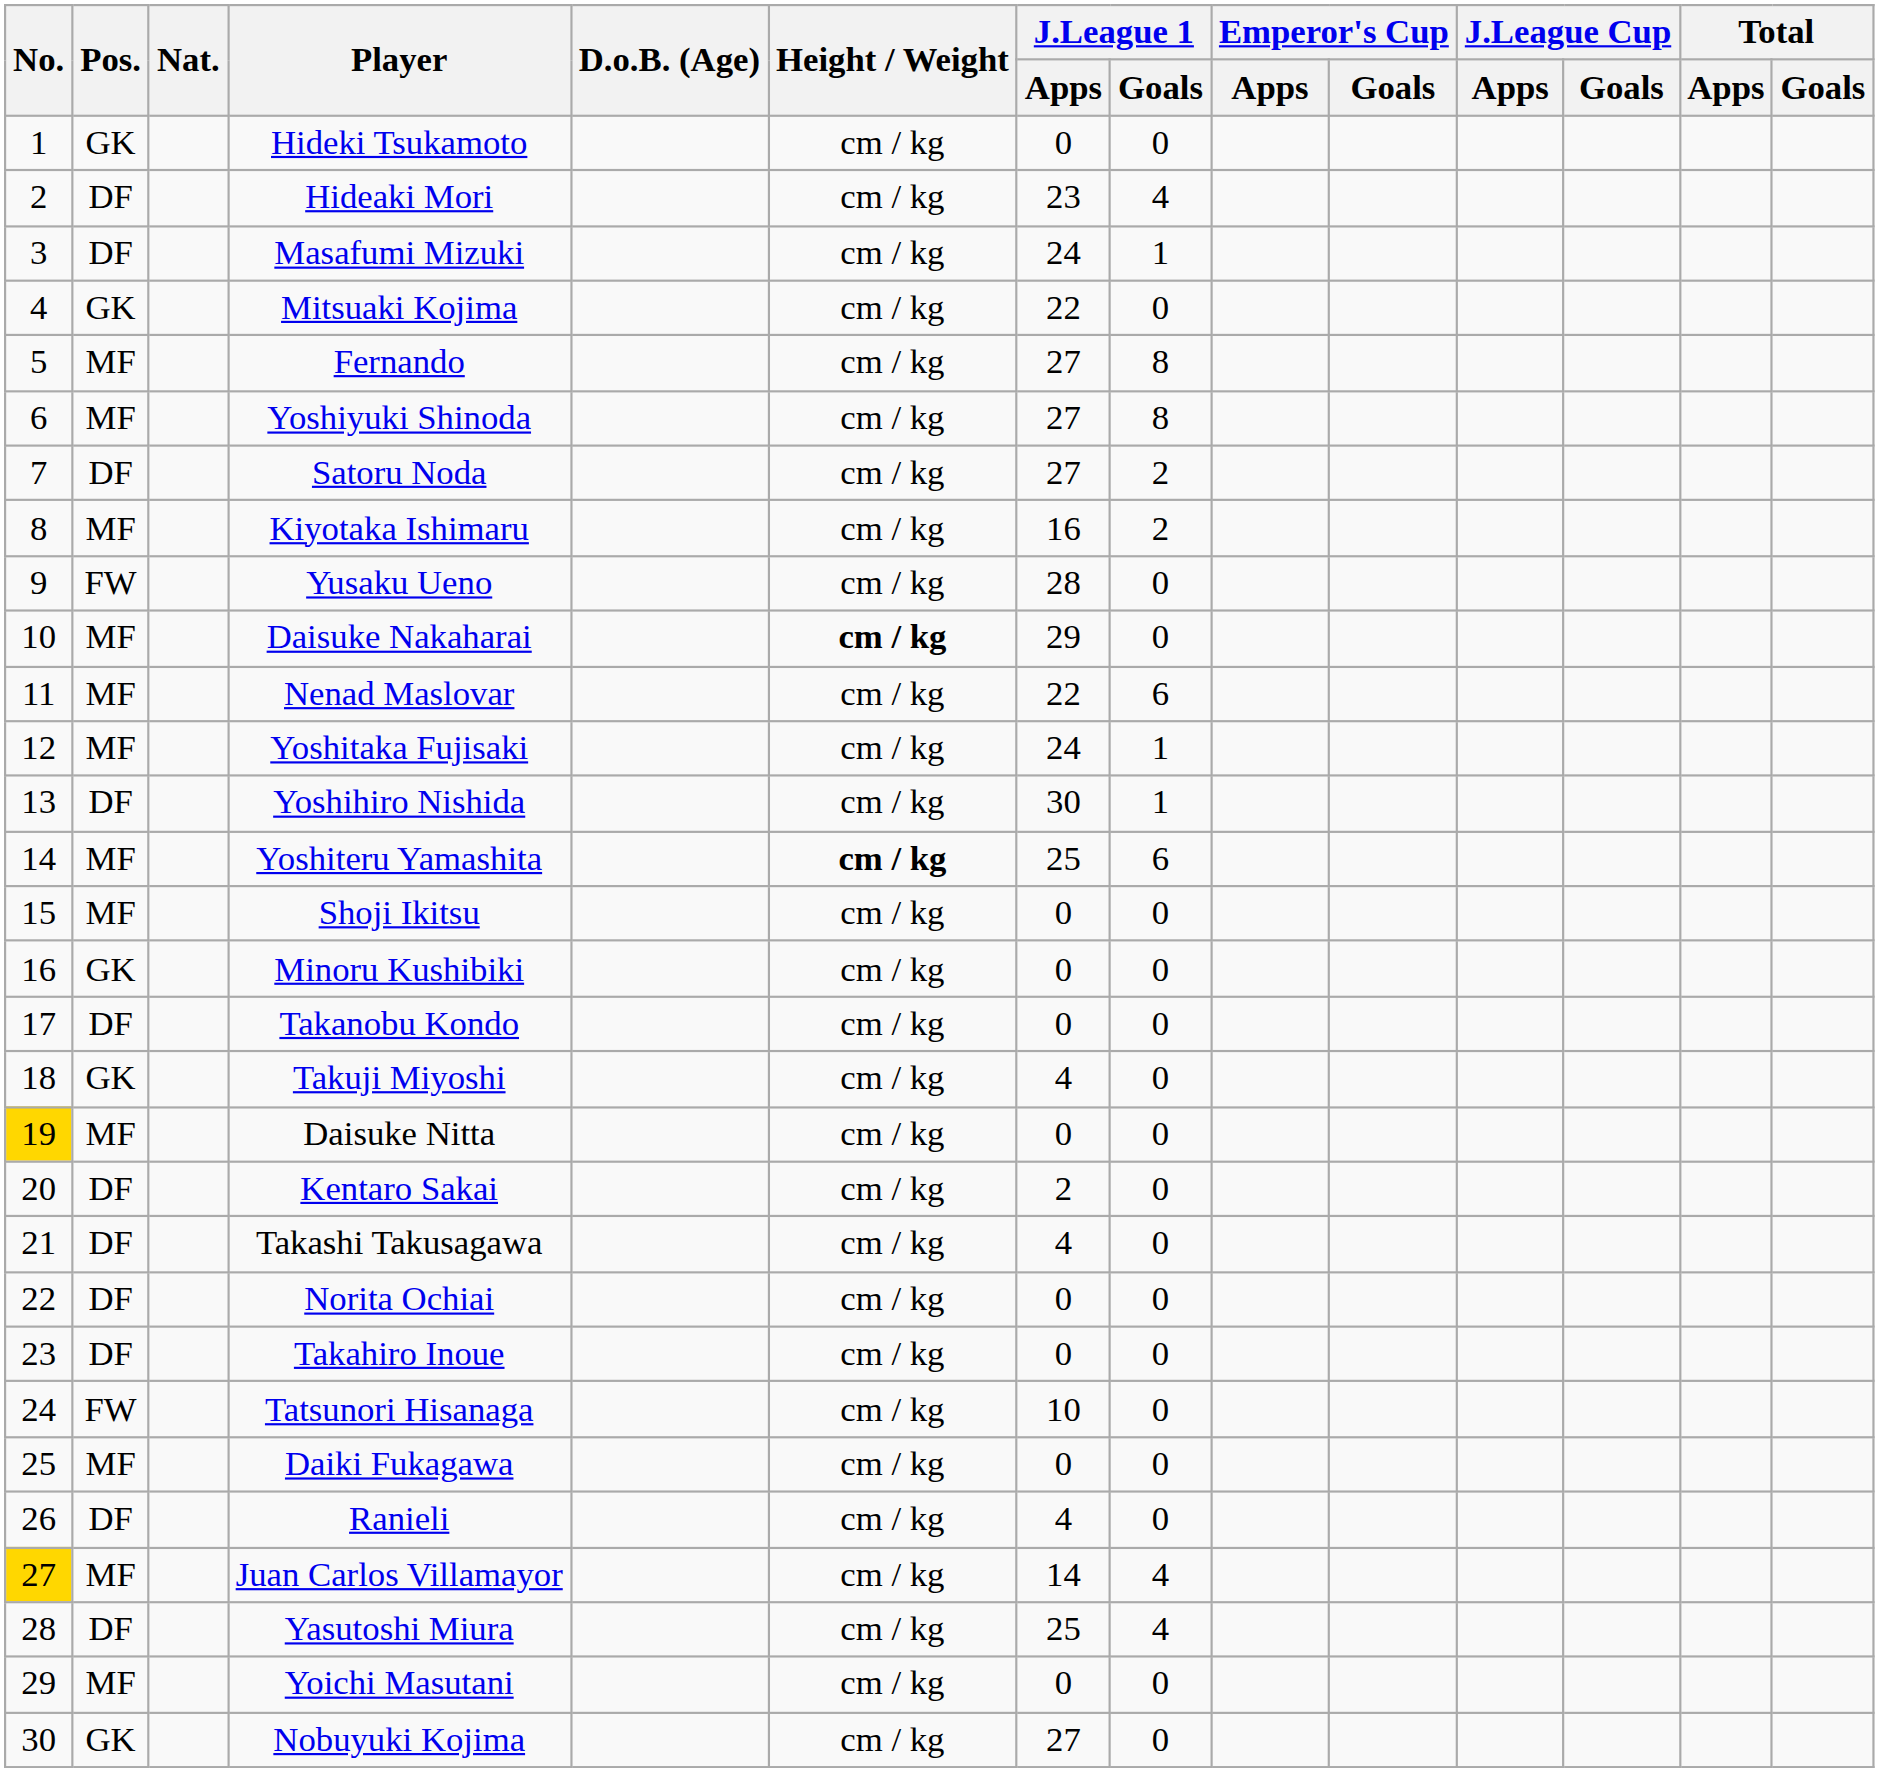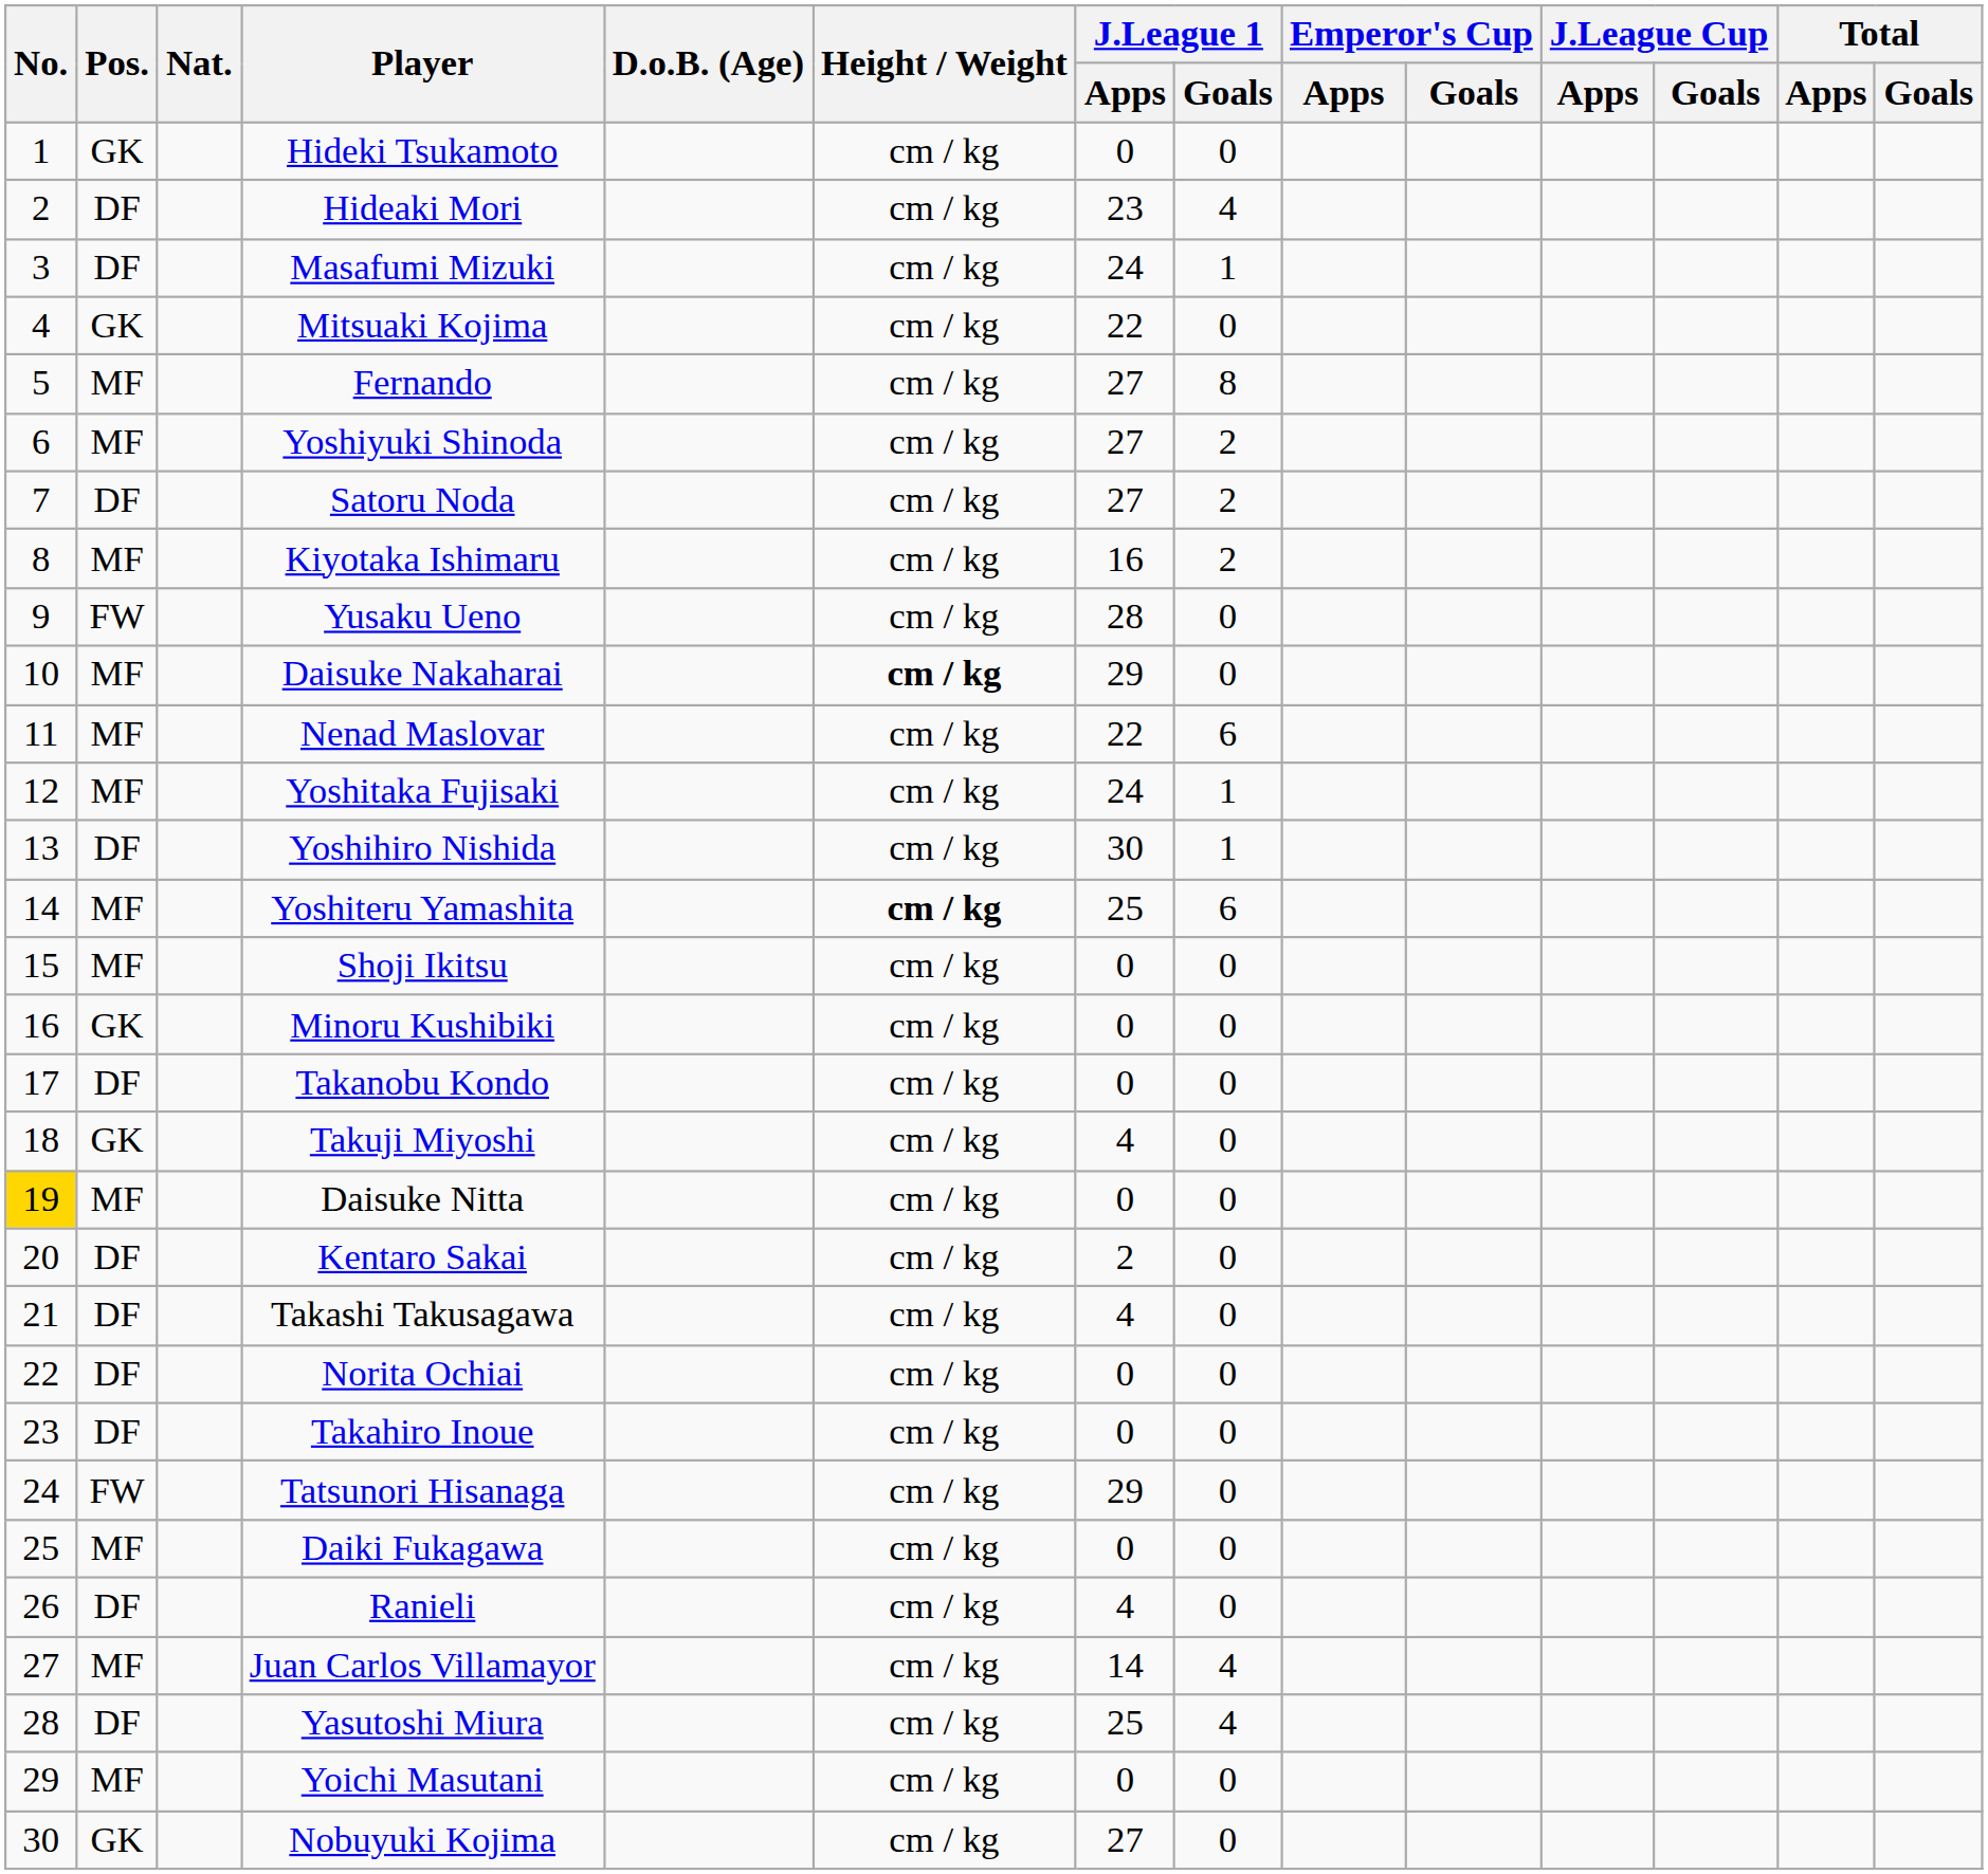Yoshiyuki Shinoda | J.League 1 / Goals: 8 -> 2
Tatsunori Hisanaga | J.League 1 / Apps: 10 -> 29
Juan Carlos Villamayor | No.: gold background -> no background
